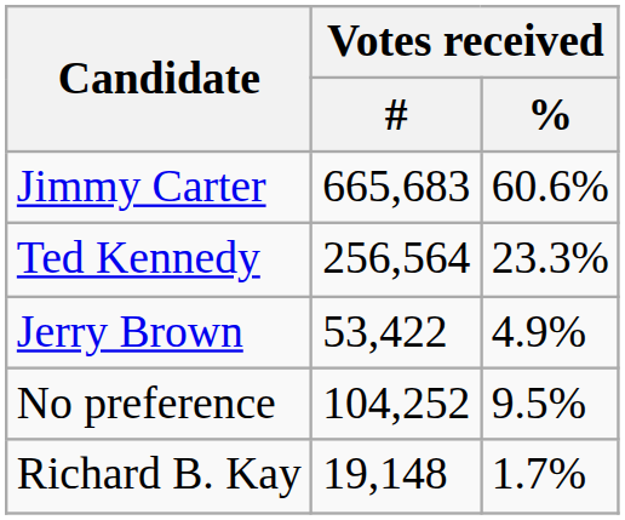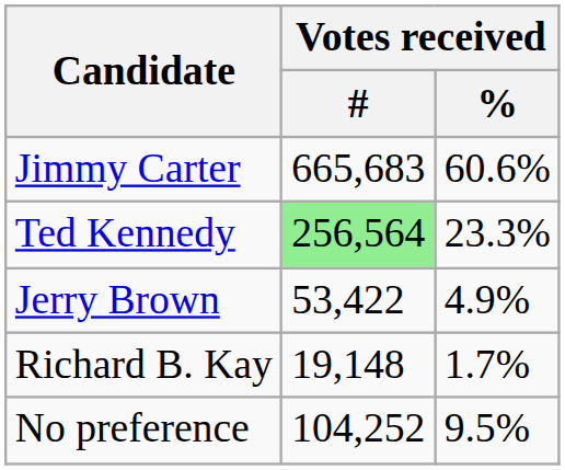Ted Kennedy | Votes received / #: no background -> lightgreen background
rows swapped: Richard B. Kay <-> No preference
